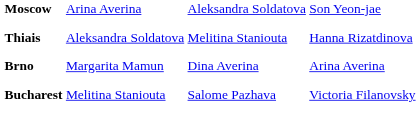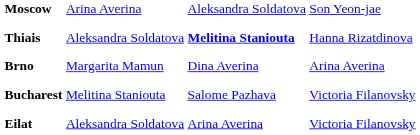Thiais | column 3: normal -> bold
+ row: Eilat | Aleksandra Soldatova | Arina Averina | Victoria Filanovsky
